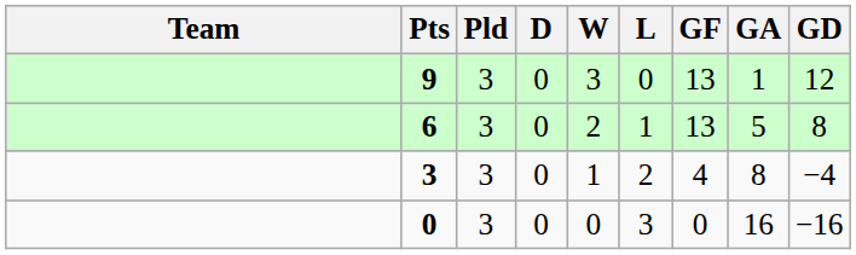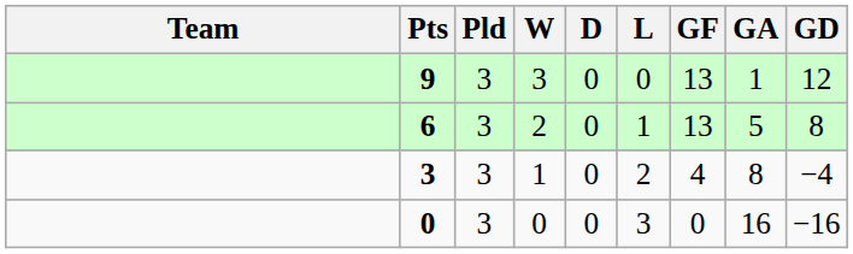columns swapped: W <-> D
